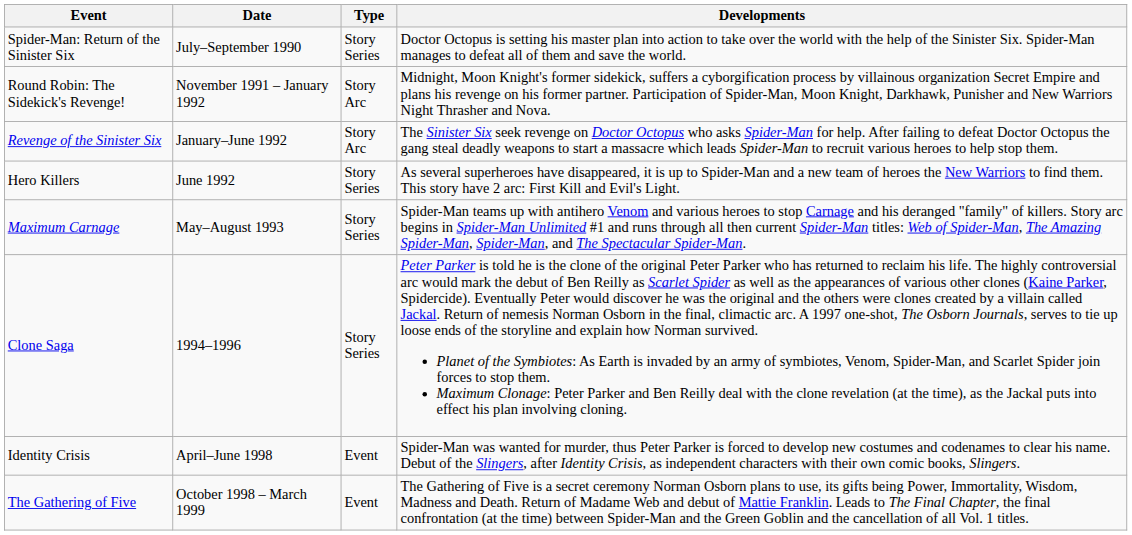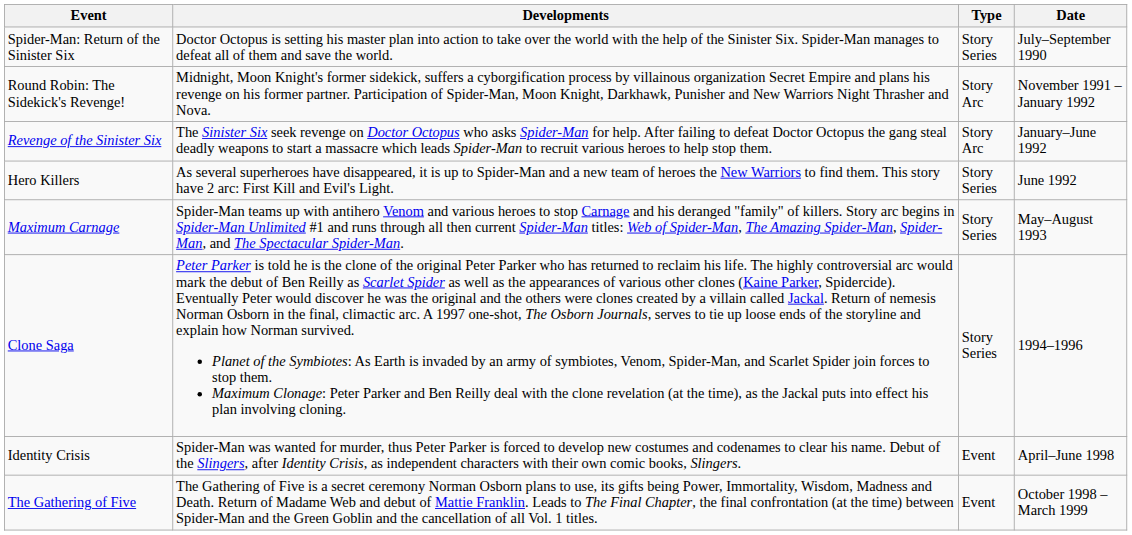columns swapped: Date <-> Developments
